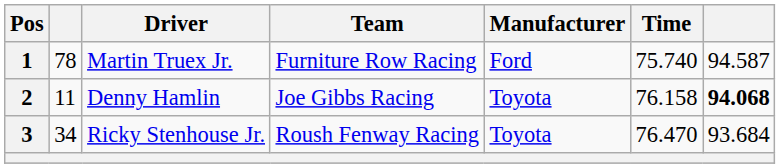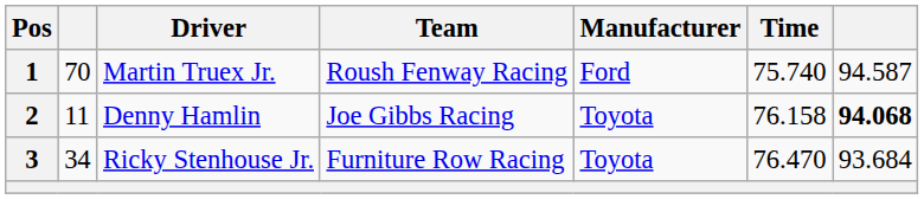1 | column 2: 78 -> 70
1 | Team: Furniture Row Racing -> Roush Fenway Racing
3 | Team: Roush Fenway Racing -> Furniture Row Racing
